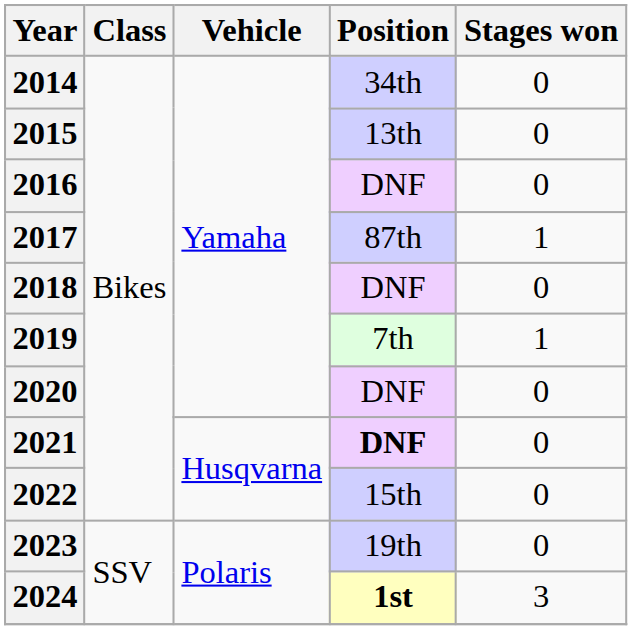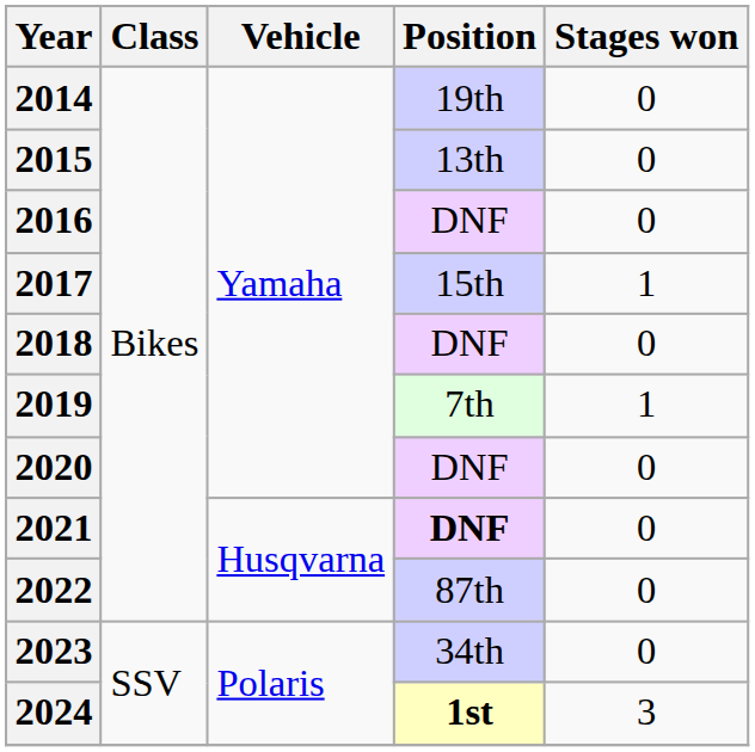2014 | Position: 34th -> 19th
2017 | Position: 87th -> 15th
2022 | Position: 15th -> 87th
2023 | Position: 19th -> 34th
